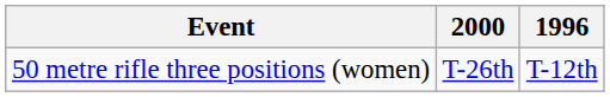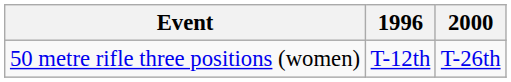columns swapped: 1996 <-> 2000
